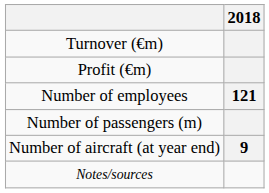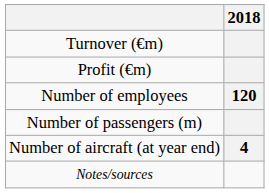Number of employees | 2018: 121 -> 120
Number of aircraft (at year end) | 2018: 9 -> 4
